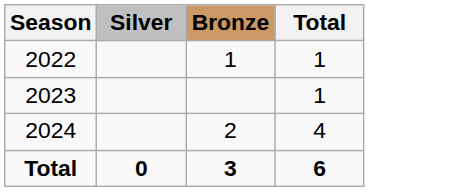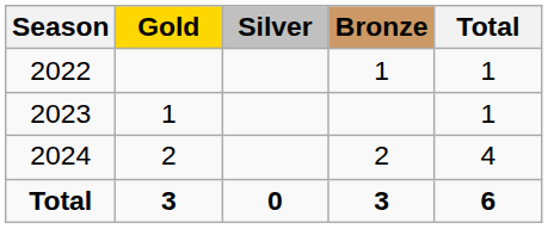+ column: Gold | 1 | 2 | 3
